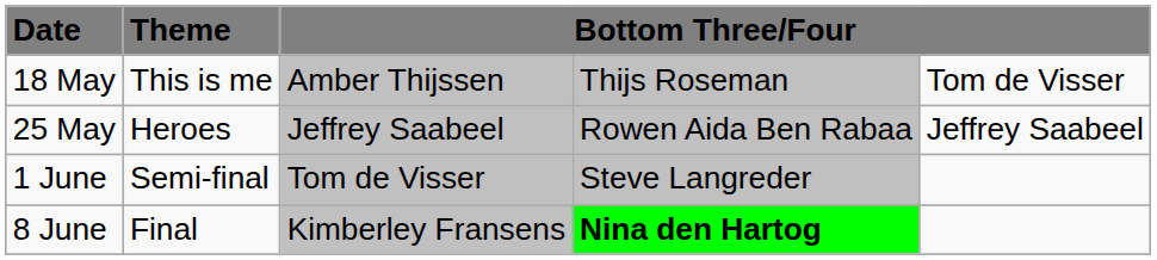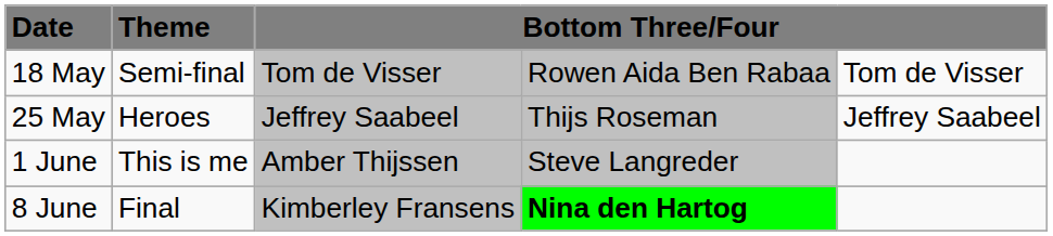18 May | Theme: This is me -> Semi-final
18 May | column 3: Amber Thijssen -> Tom de Visser
18 May | column 4: Thijs Roseman -> Rowen Aida Ben Rabaa
25 May | column 4: Rowen Aida Ben Rabaa -> Thijs Roseman
1 June | Theme: Semi-final -> This is me
1 June | column 3: Tom de Visser -> Amber Thijssen
